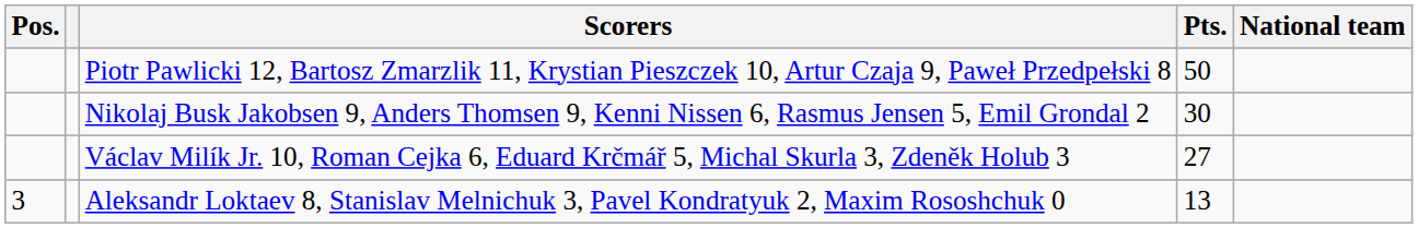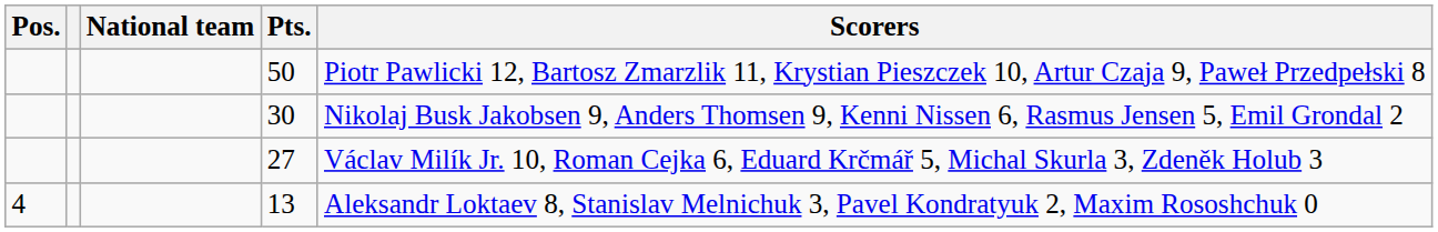columns swapped: National team <-> Scorers
13 | Pos.: 3 -> 4
